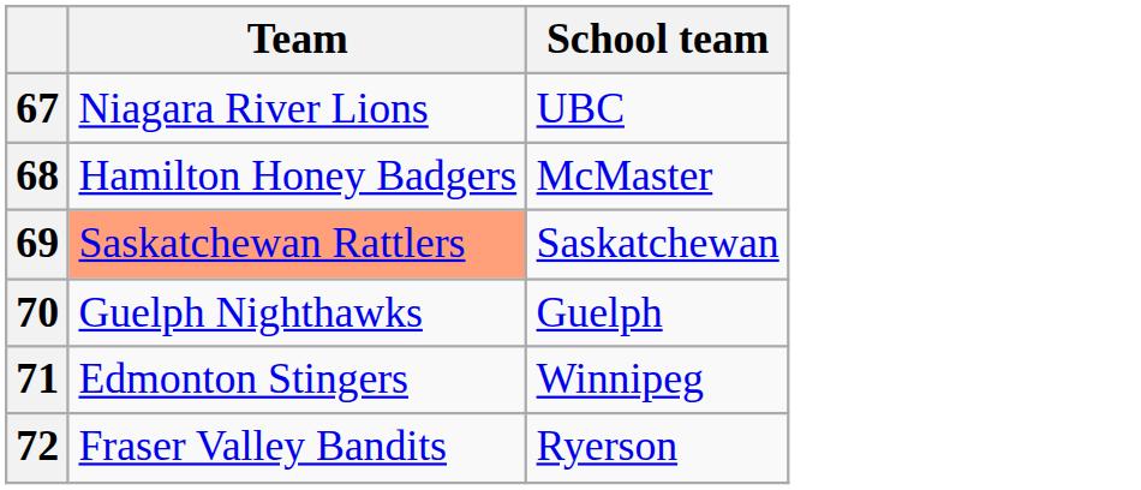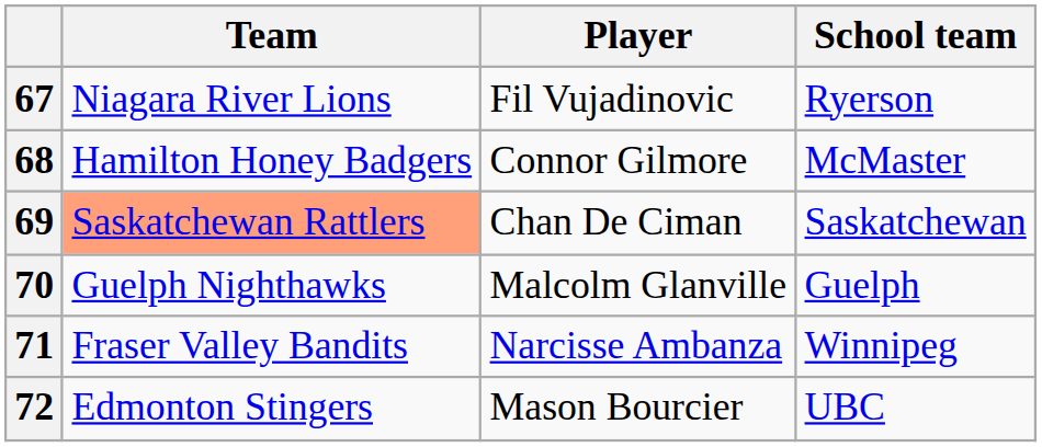+ column: Player | Fil Vujadinovic | Connor Gilmore | Chan De Ciman | Malcolm Glanville | Narcisse Ambanza | Mason Bourcier
67 | School team: UBC -> Ryerson
71 | Team: Edmonton Stingers -> Fraser Valley Bandits
72 | Team: Fraser Valley Bandits -> Edmonton Stingers
72 | School team: Ryerson -> UBC
